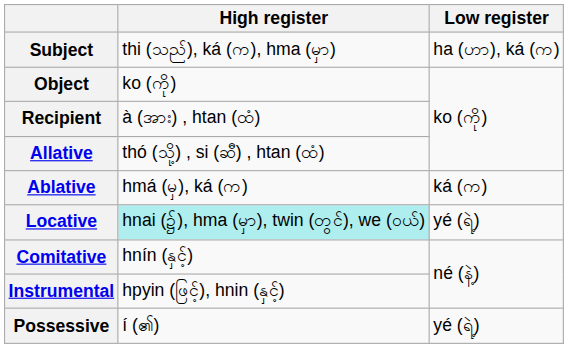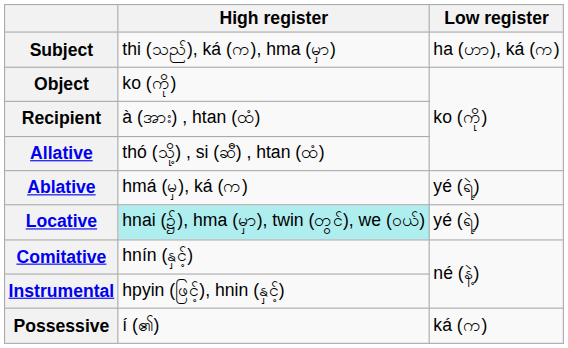Ablative | Low register: ká (က) -> yé (ရဲ့)
Possessive | Low register: yé (ရဲ့) -> ká (က)
